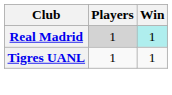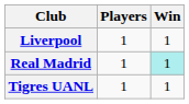+ row: Liverpool | 1 | 1
Real Madrid | Players: lightgrey background -> no background
